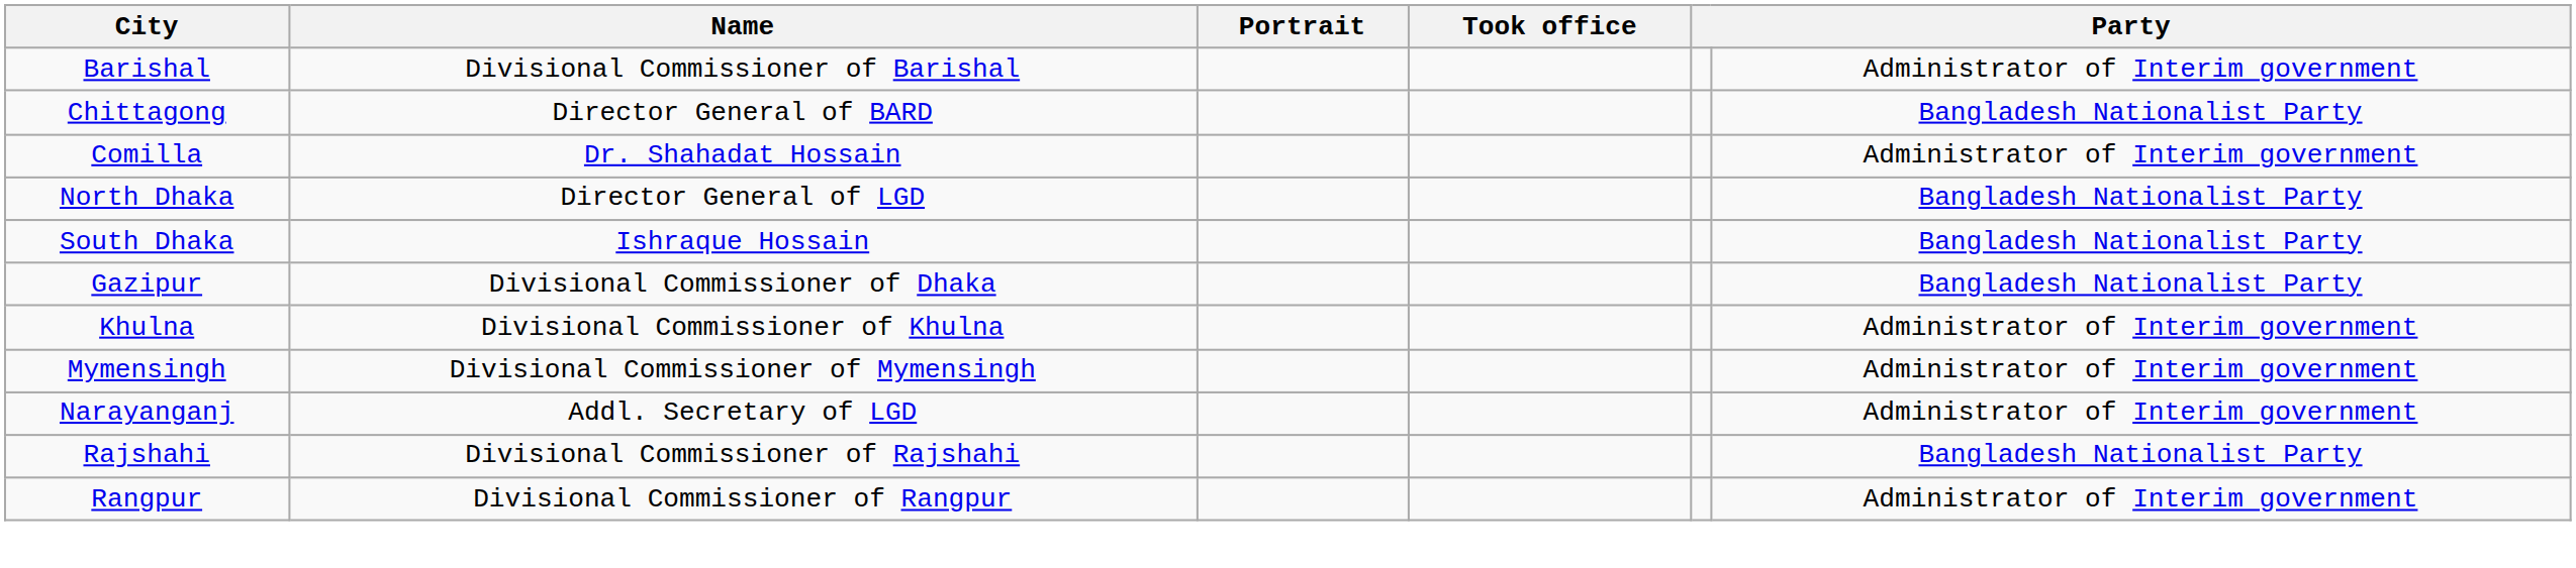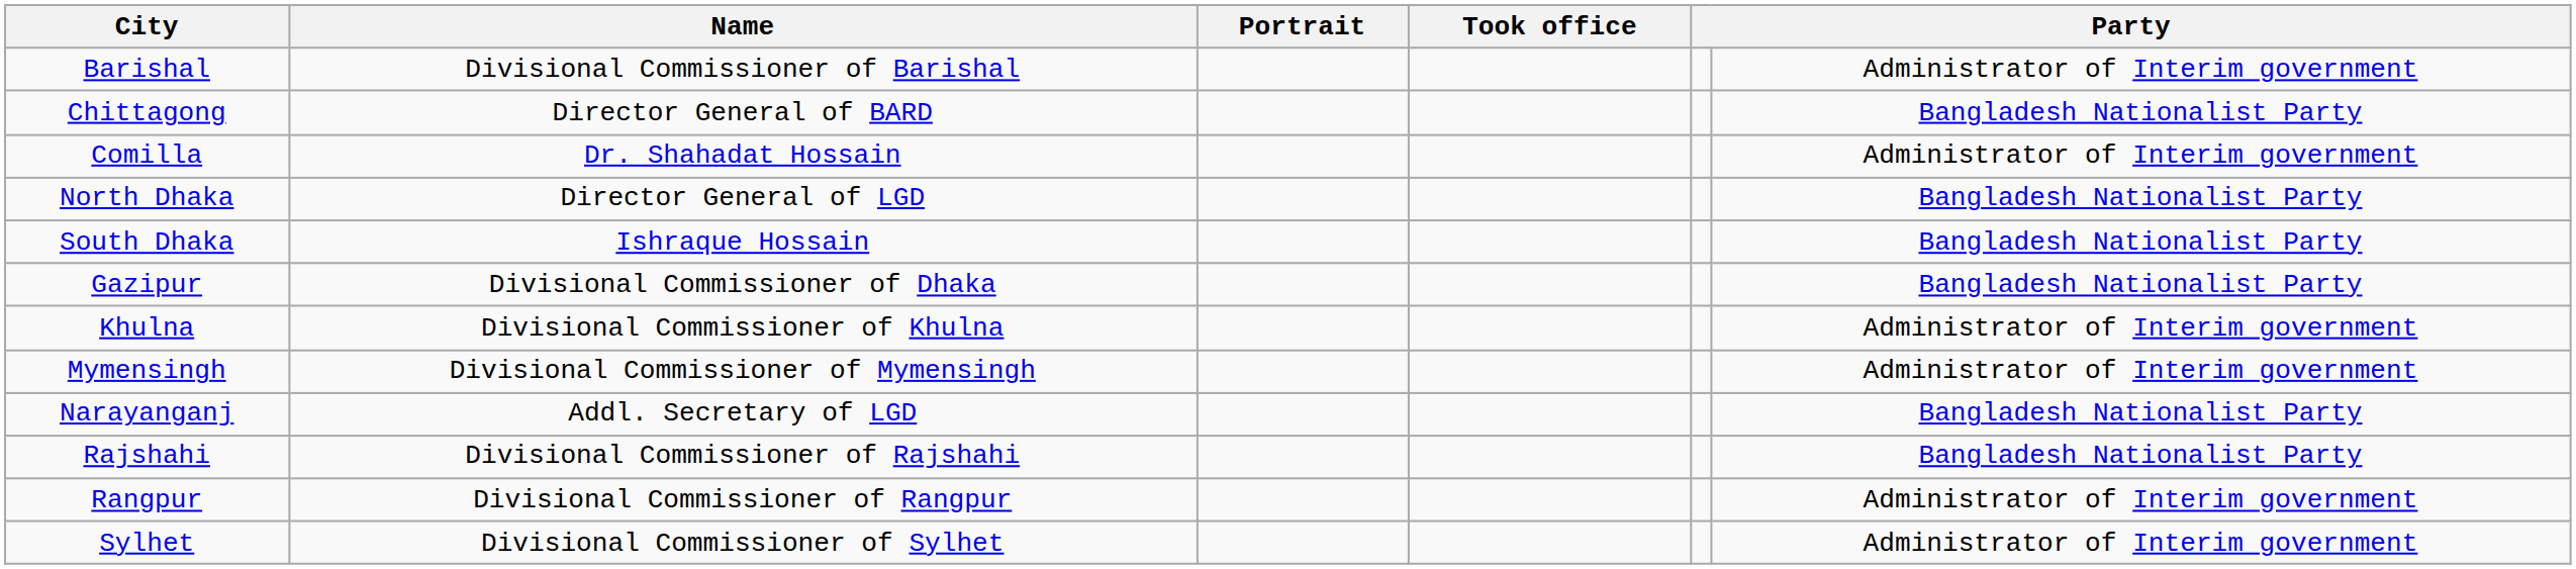Narayanganj | column 6: Administrator of Interim government -> Bangladesh Nationalist Party
+ row: Sylhet | Divisional Commissioner of Sylhet | Administrator of Interim government
